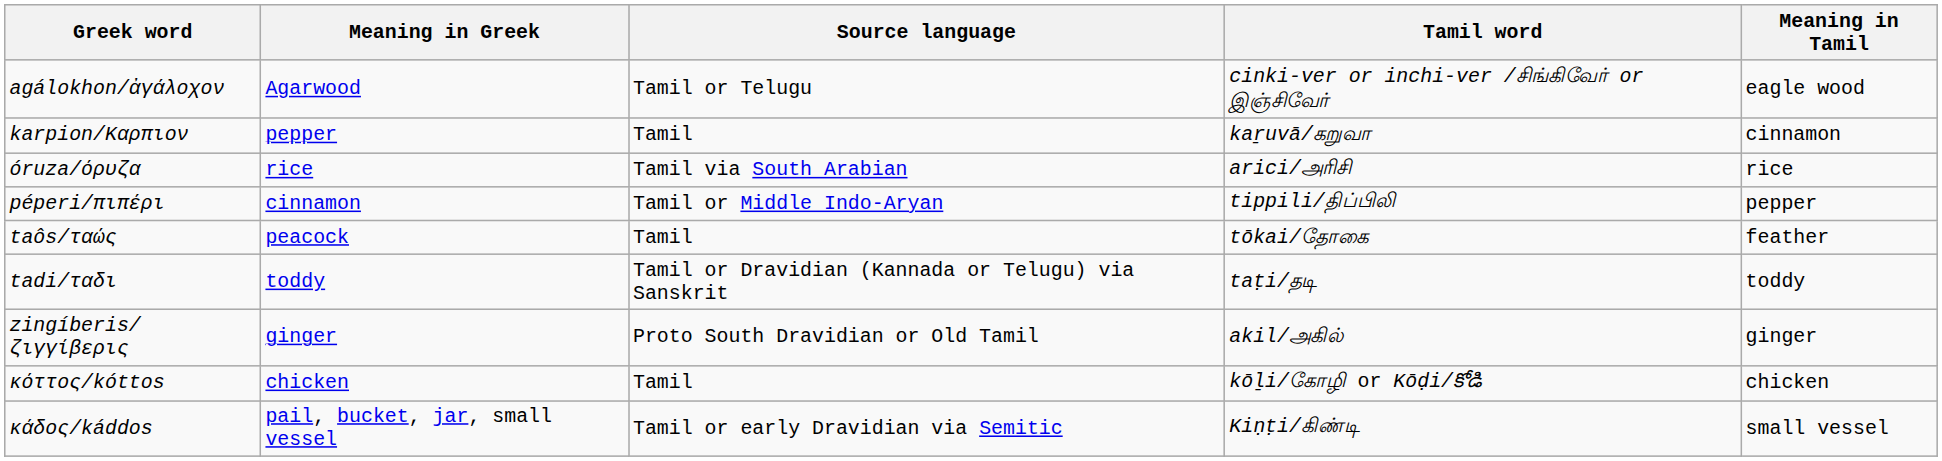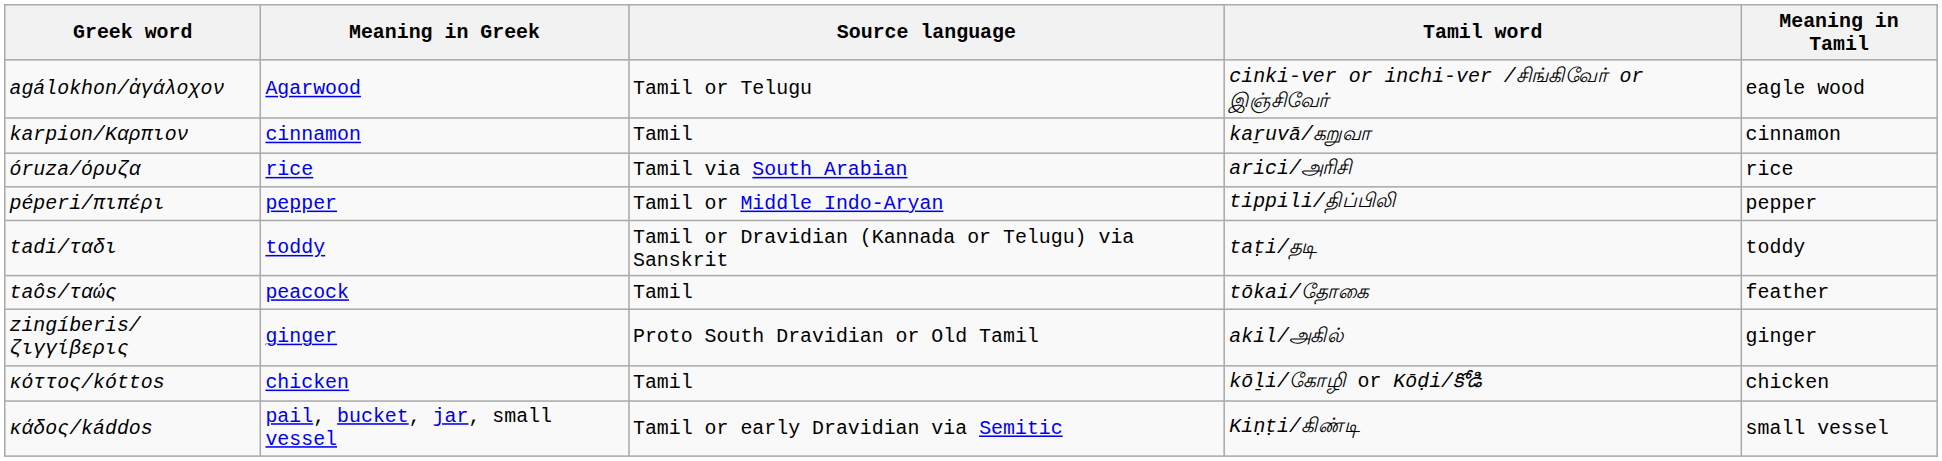karpion/Καρπιον | Meaning in Greek: pepper -> cinnamon
péperi/πιπέρι | Meaning in Greek: cinnamon -> pepper
rows swapped: taôs/ταώς <-> tadi/ταδι
